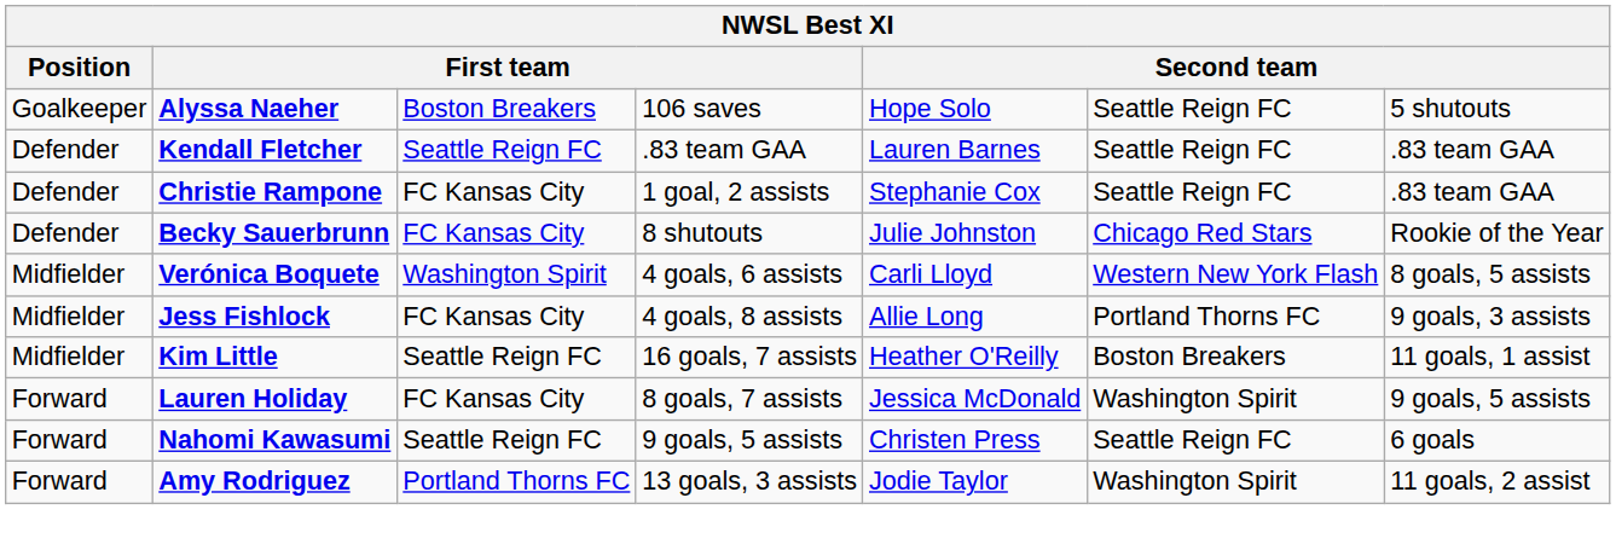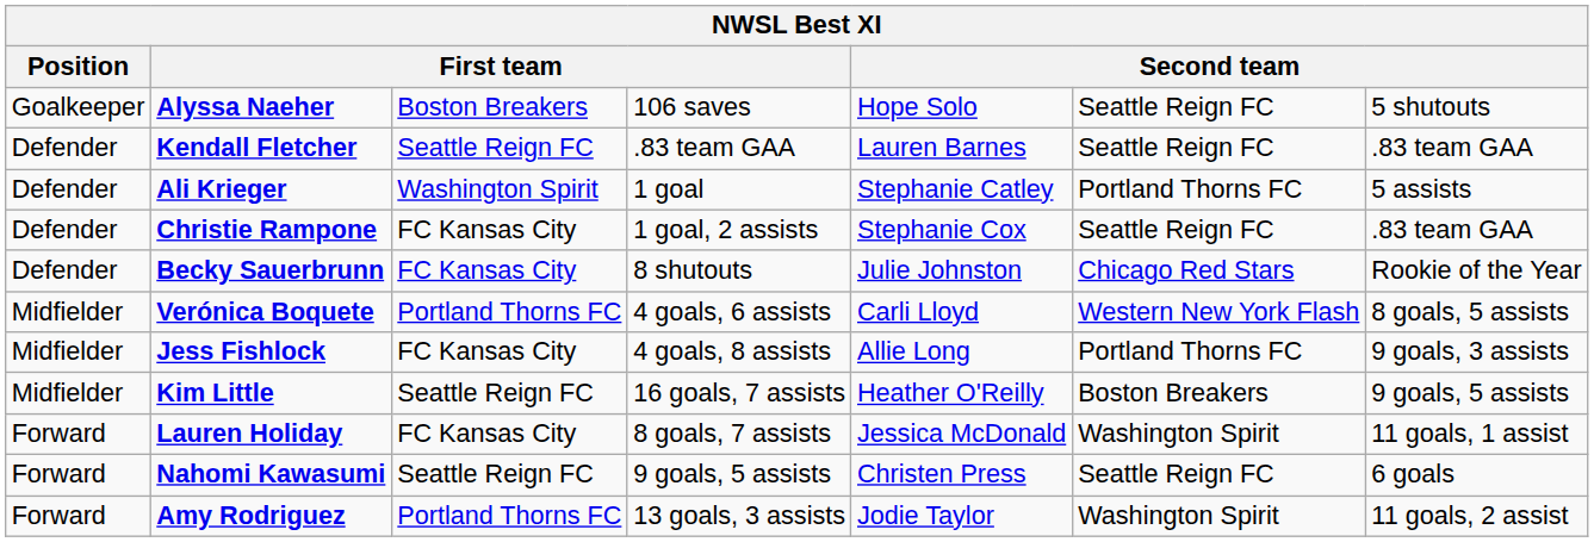+ row: Defender | Ali Krieger | Washington Spirit | 1 goal | Stephanie Catley | Portland Thorns FC | 5 assists
Verónica Boquete | column 3: Washington Spirit -> Portland Thorns FC
Kim Little | column 7: 11 goals, 1 assist -> 9 goals, 5 assists
Lauren Holiday | column 7: 9 goals, 5 assists -> 11 goals, 1 assist
